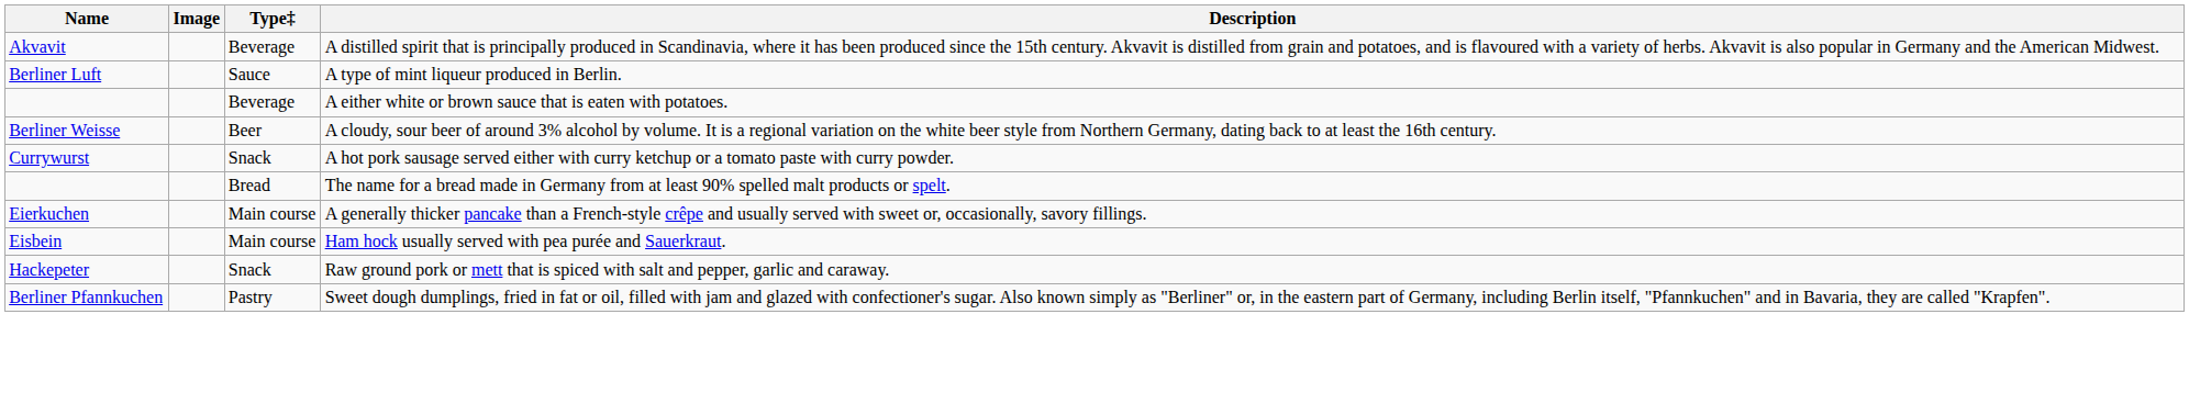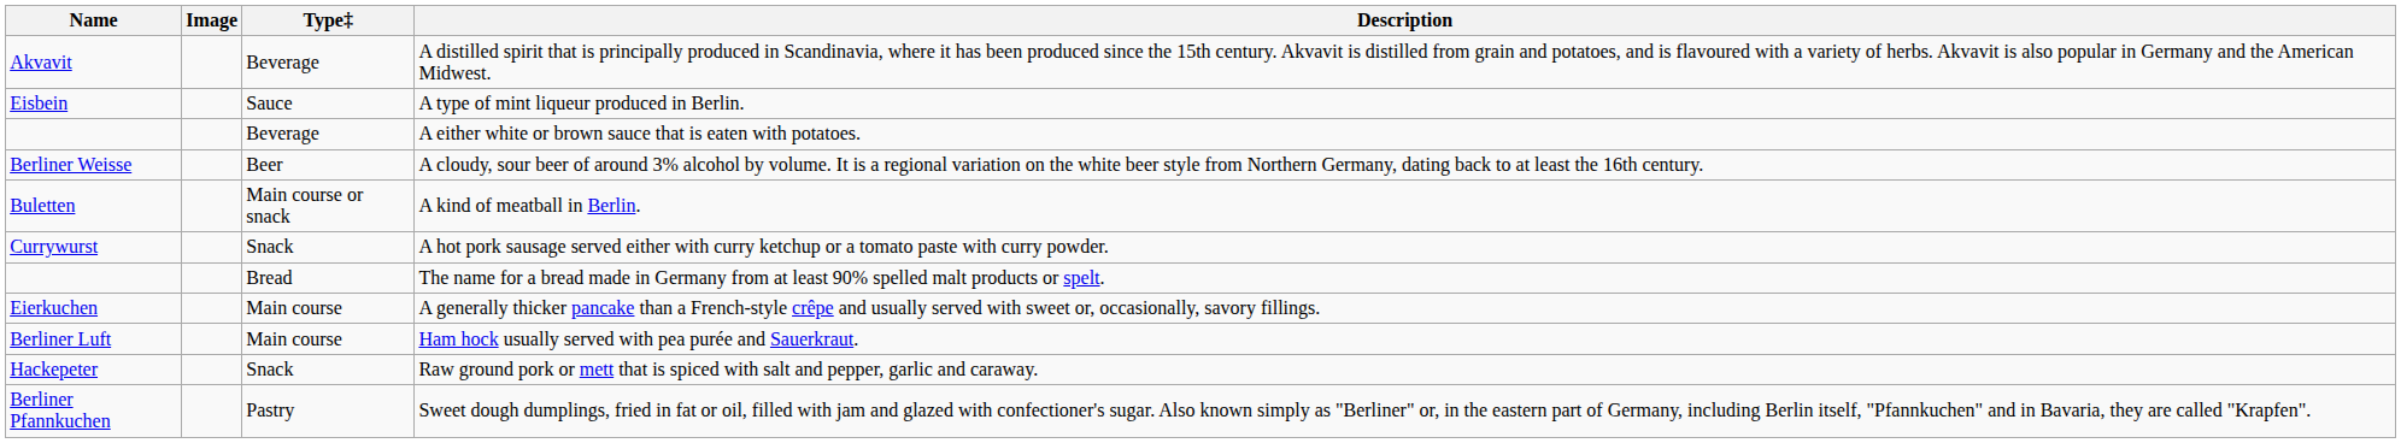A type of mint liqueur produced in Berlin. | Name: Berliner Luft -> Eisbein
+ row: Buletten | Main course or snack | A kind of meatball in Berlin.
Ham hock usually served with pea purée and Sauerkraut. | Name: Eisbein -> Berliner Luft
